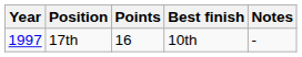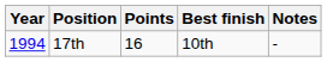17th | Year: 1997 -> 1994
